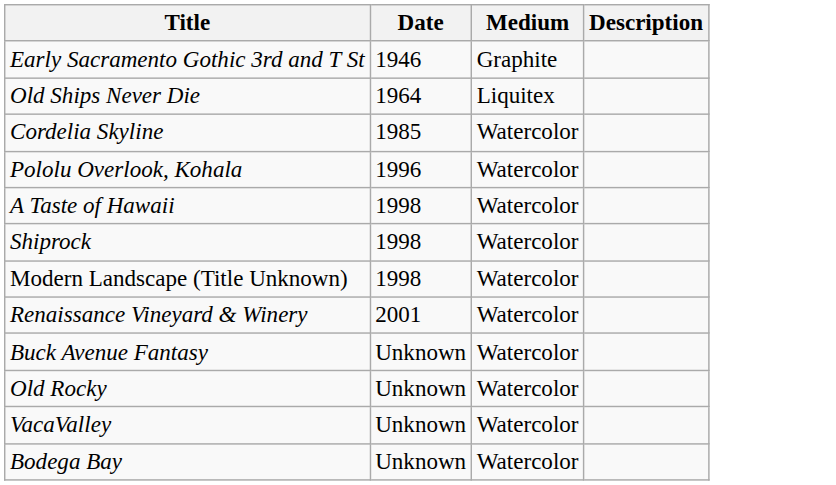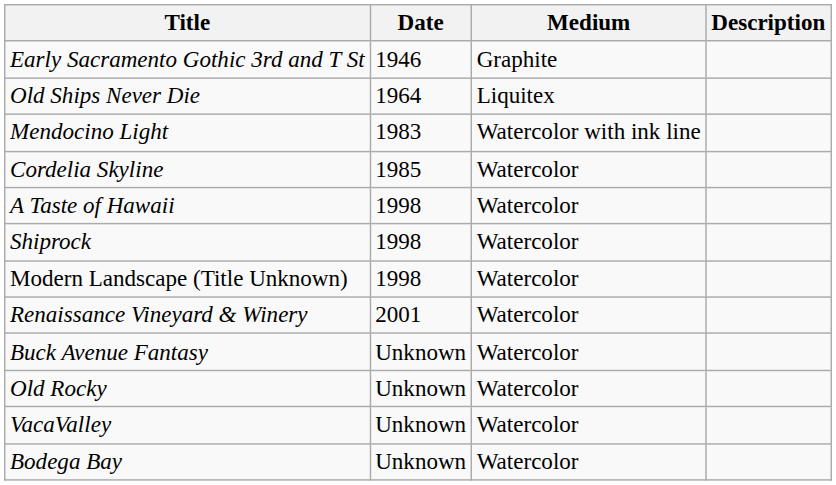+ row: Mendocino Light | 1983 | Watercolor with ink line
- row: Pololu Overlook, Kohala | 1996 | Watercolor
